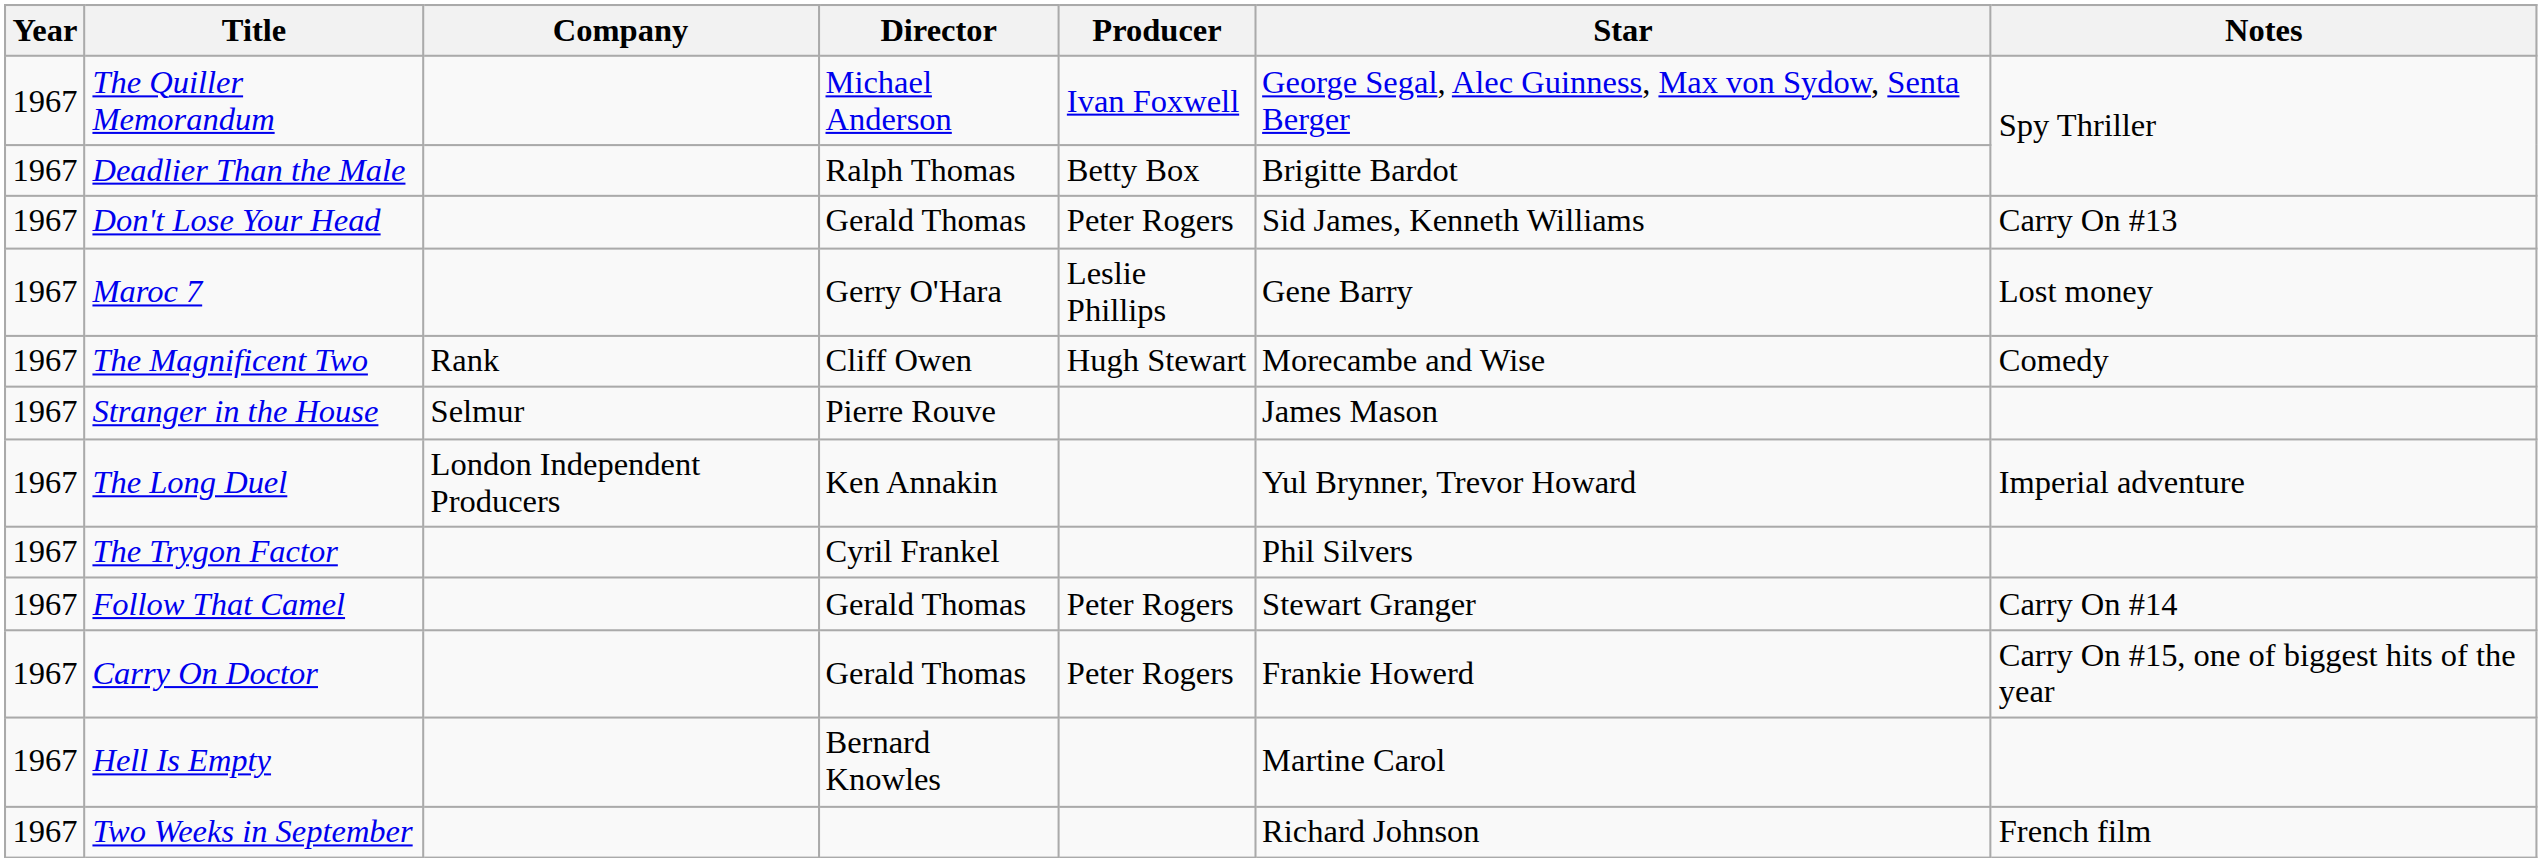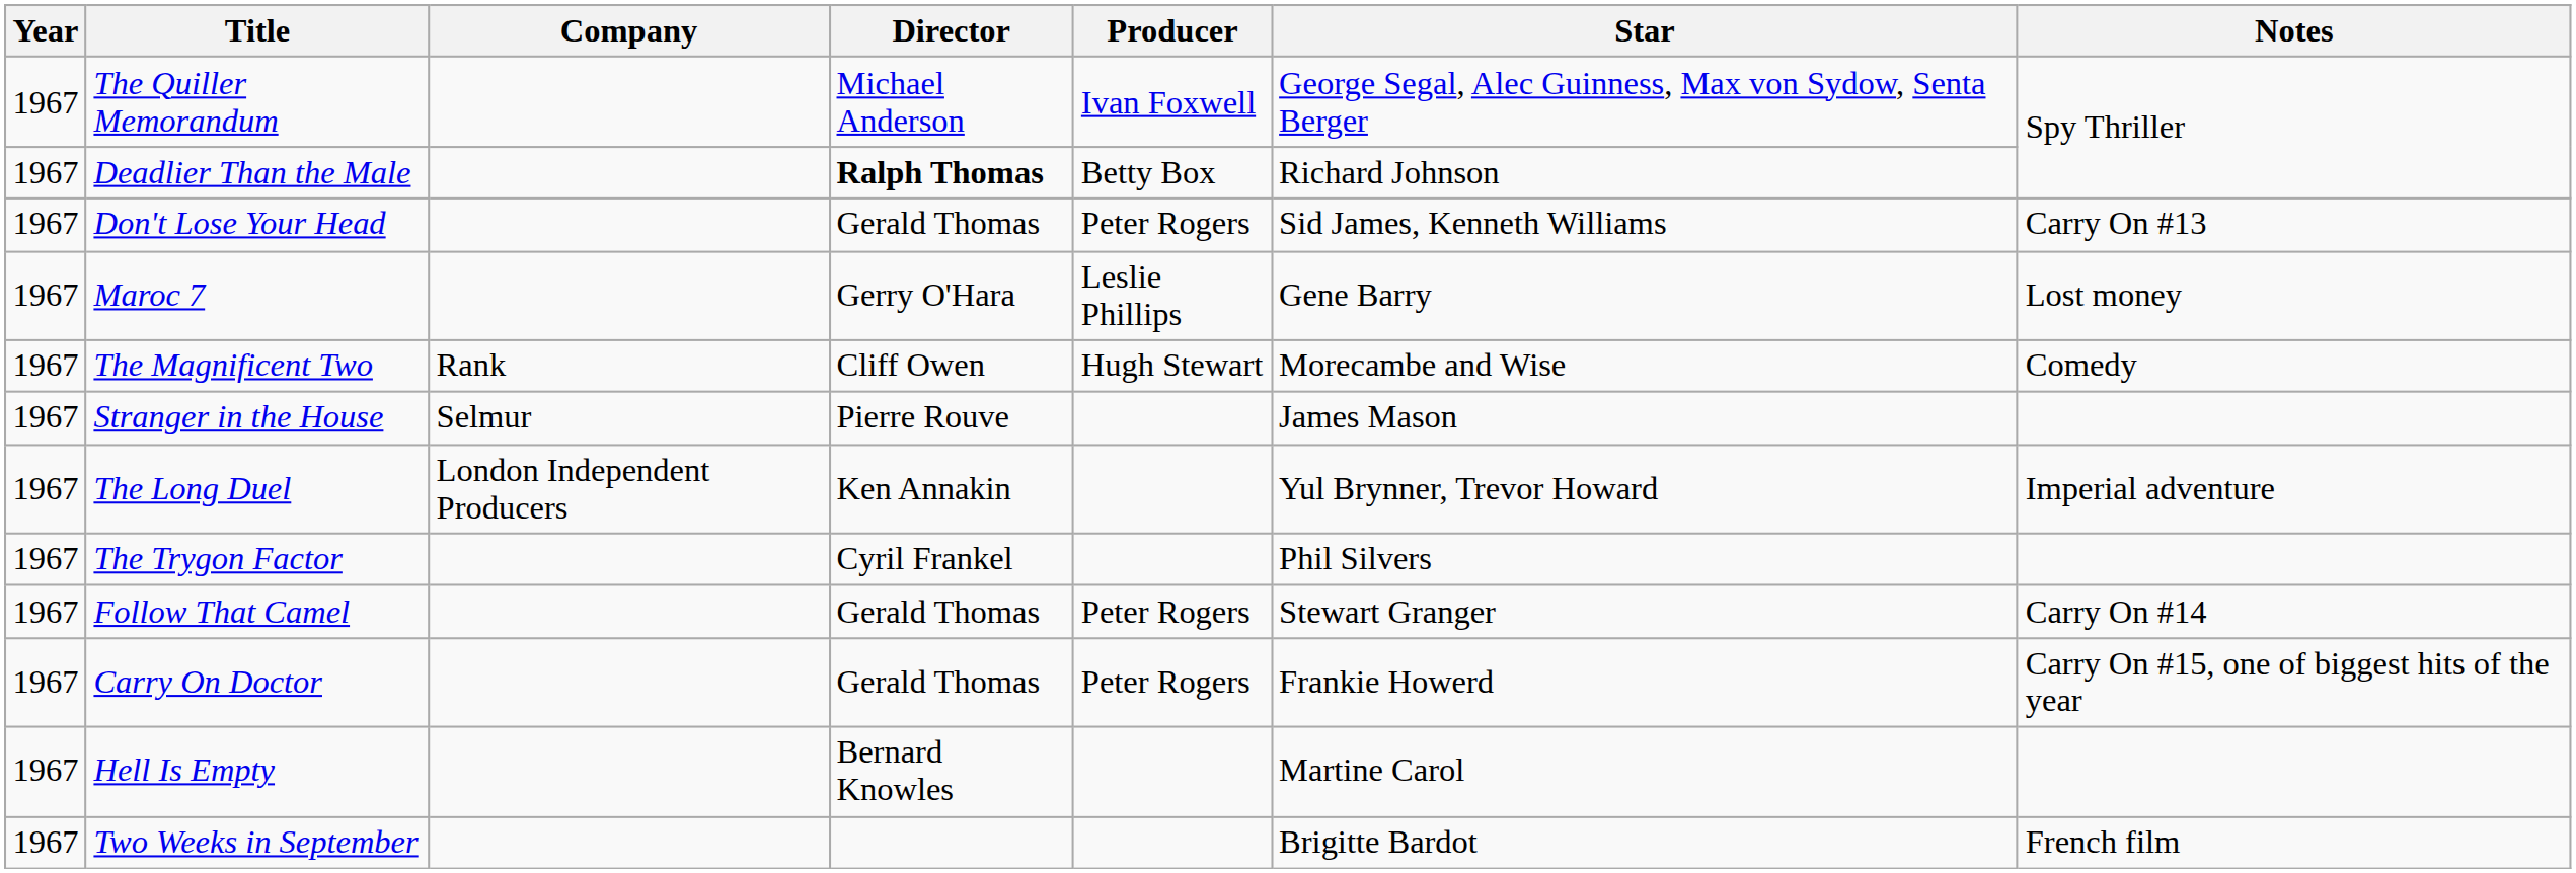Deadlier Than the Male | Director: normal -> bold
Deadlier Than the Male | Star: Brigitte Bardot -> Richard Johnson
Two Weeks in September | Star: Richard Johnson -> Brigitte Bardot
